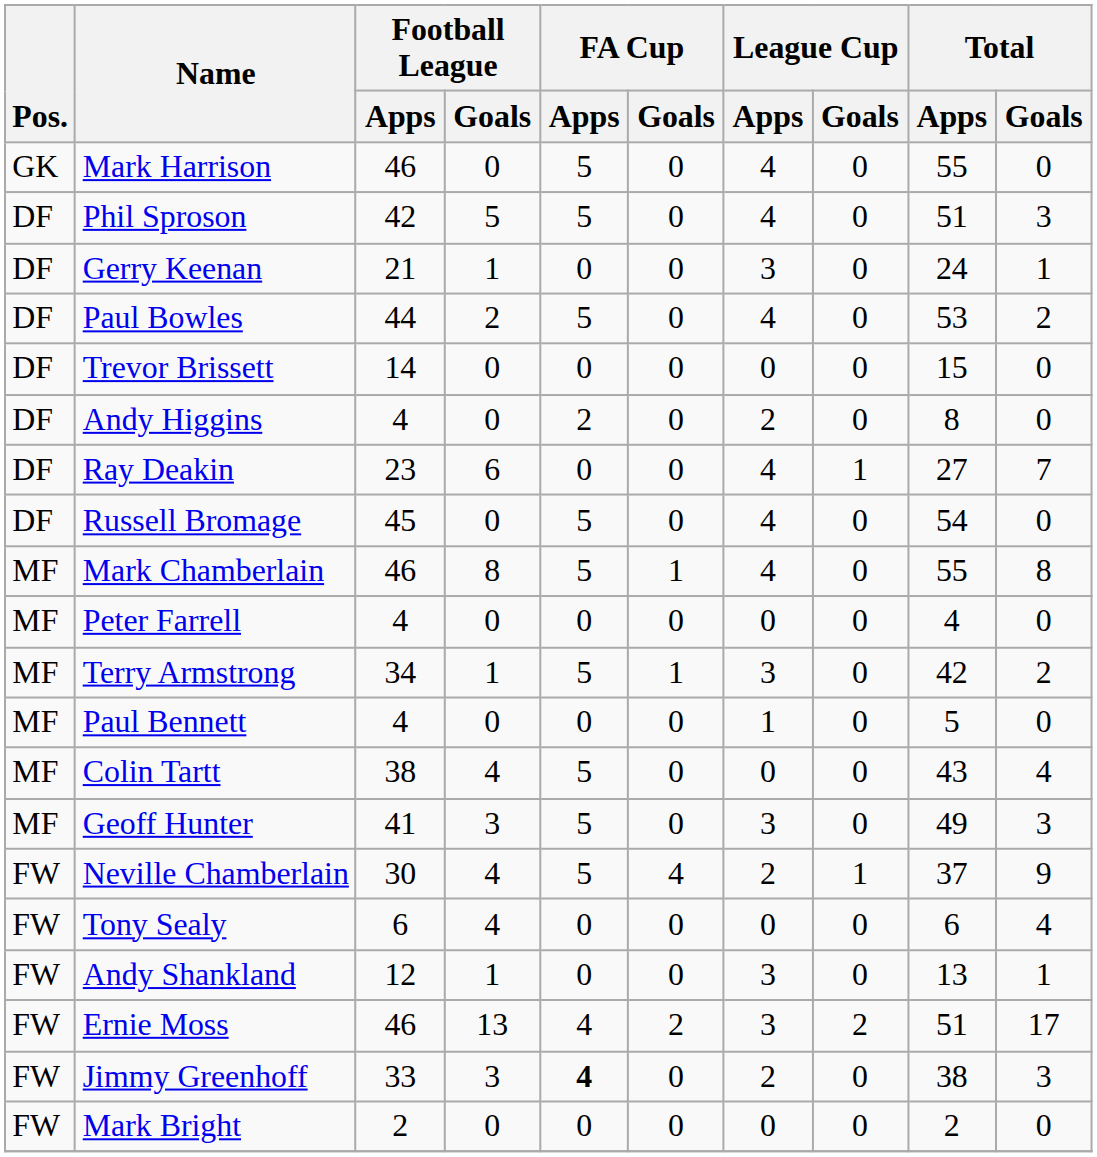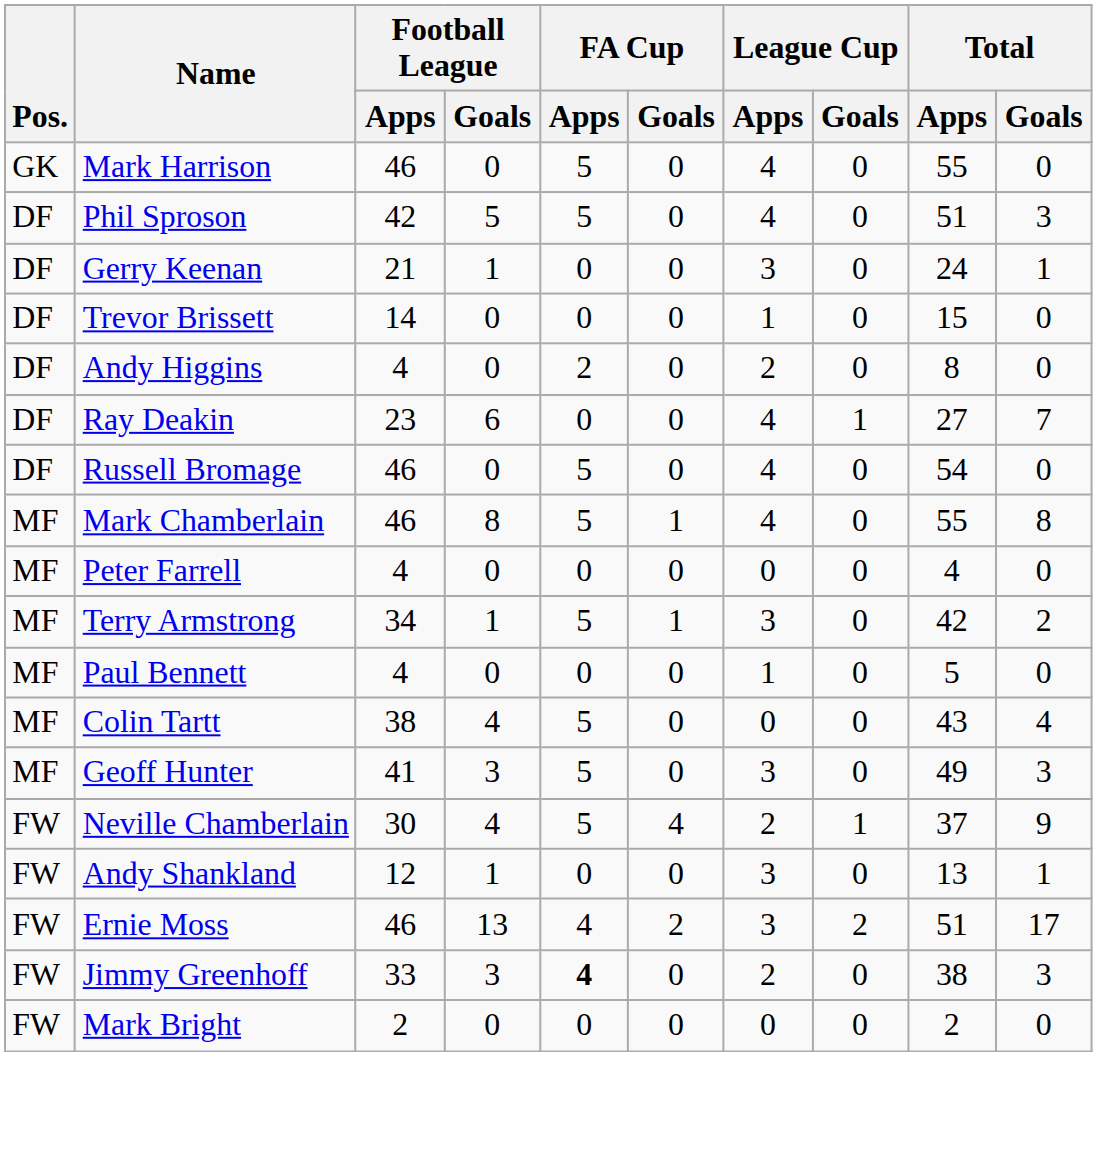- row: DF | Paul Bowles | 44 | 2 | 5 | 0 | 4 | 0 | 53 | 2
Trevor Brissett | League Cup / Apps: 0 -> 1
Russell Bromage | Football League / Apps: 45 -> 46
- row: FW | Tony Sealy | 6 | 4 | 0 | 0 | 0 | 0 | 6 | 4
